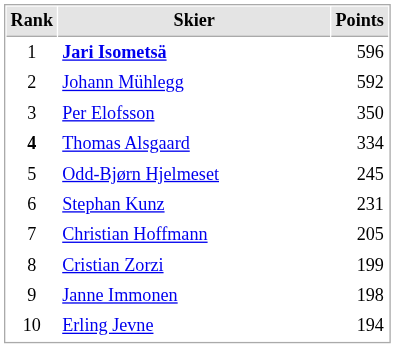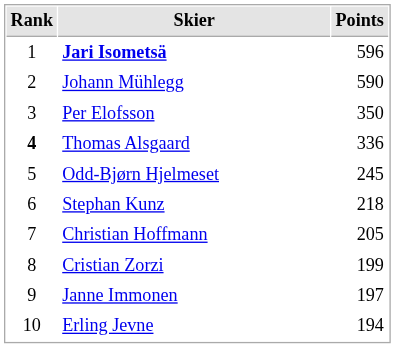Johann Mühlegg | Points: 592 -> 590
Thomas Alsgaard | Points: 334 -> 336
Stephan Kunz | Points: 231 -> 218
Janne Immonen | Points: 198 -> 197
